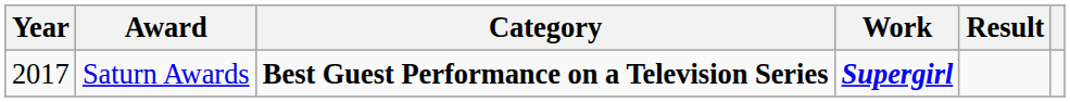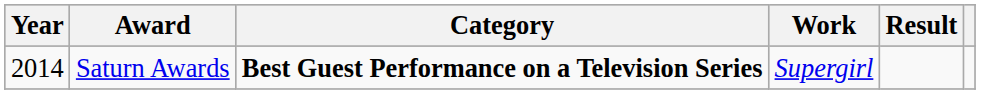Saturn Awards | Year: 2017 -> 2014
Saturn Awards | Work: bold -> normal
